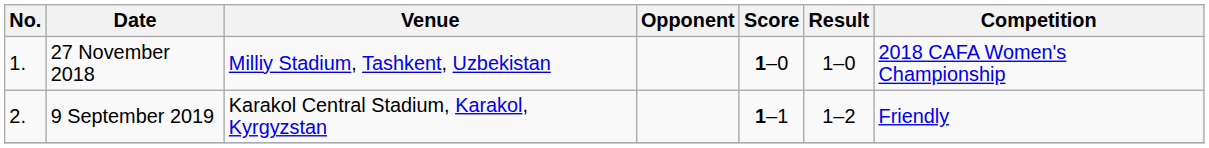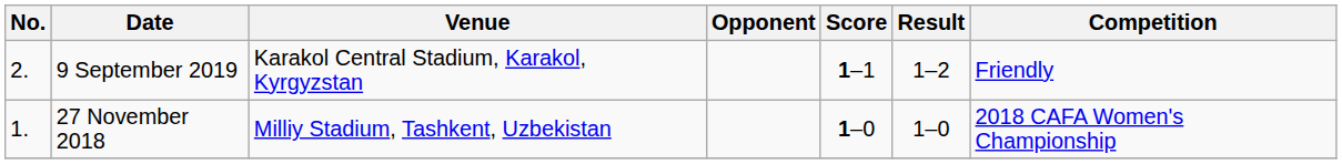rows swapped: 27 November 2018 <-> 9 September 2019
